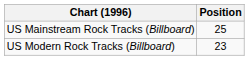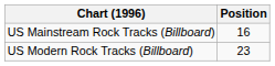US Mainstream Rock Tracks (Billboard) | Position: 25 -> 16
